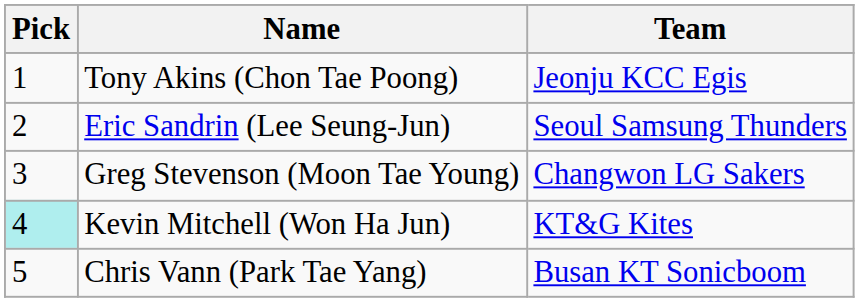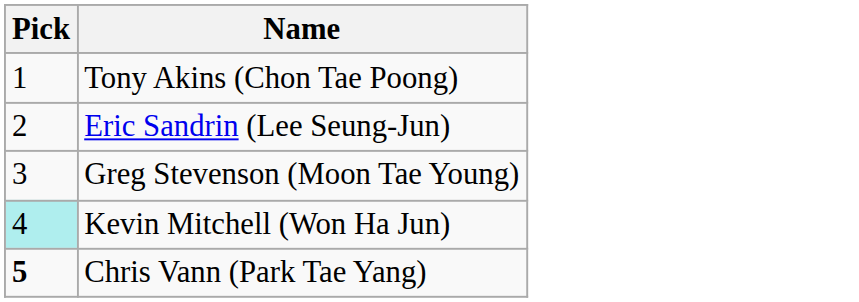- column: Team | Jeonju KCC Egis | Seoul Samsung Thunders | Changwon LG Sakers | KT&G Kites | Busan KT Sonicboom
Chris Vann (Park Tae Yang) | Pick: normal -> bold
